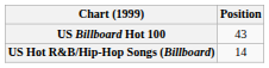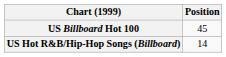US Billboard Hot 100 | Position: 43 -> 45
